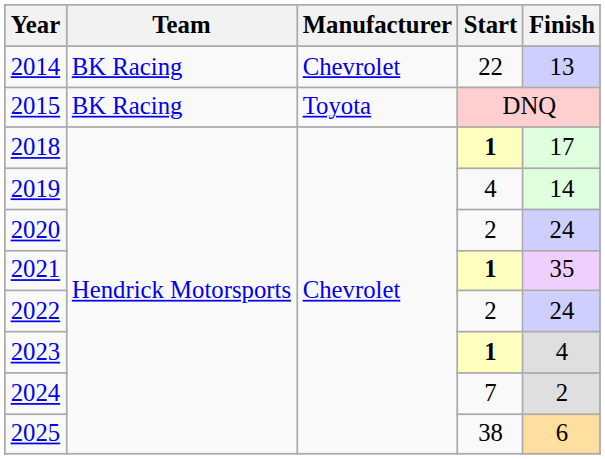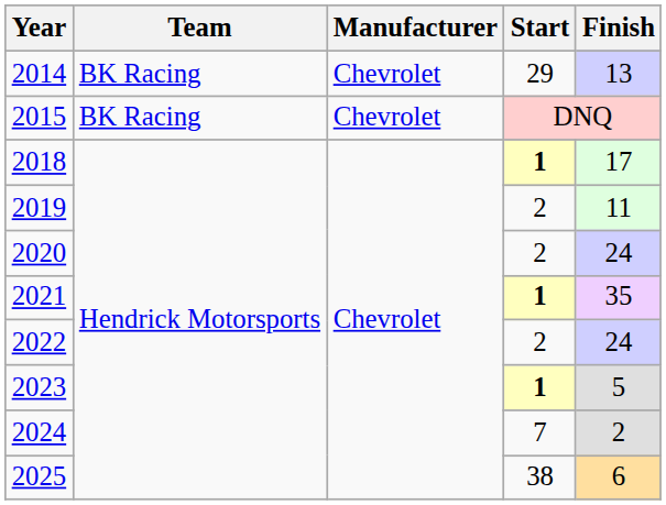2014 | Start: 22 -> 29
2015 | Manufacturer: Toyota -> Chevrolet
2019 | Start: 4 -> 2
2019 | Finish: 14 -> 11
2023 | Finish: 4 -> 5
